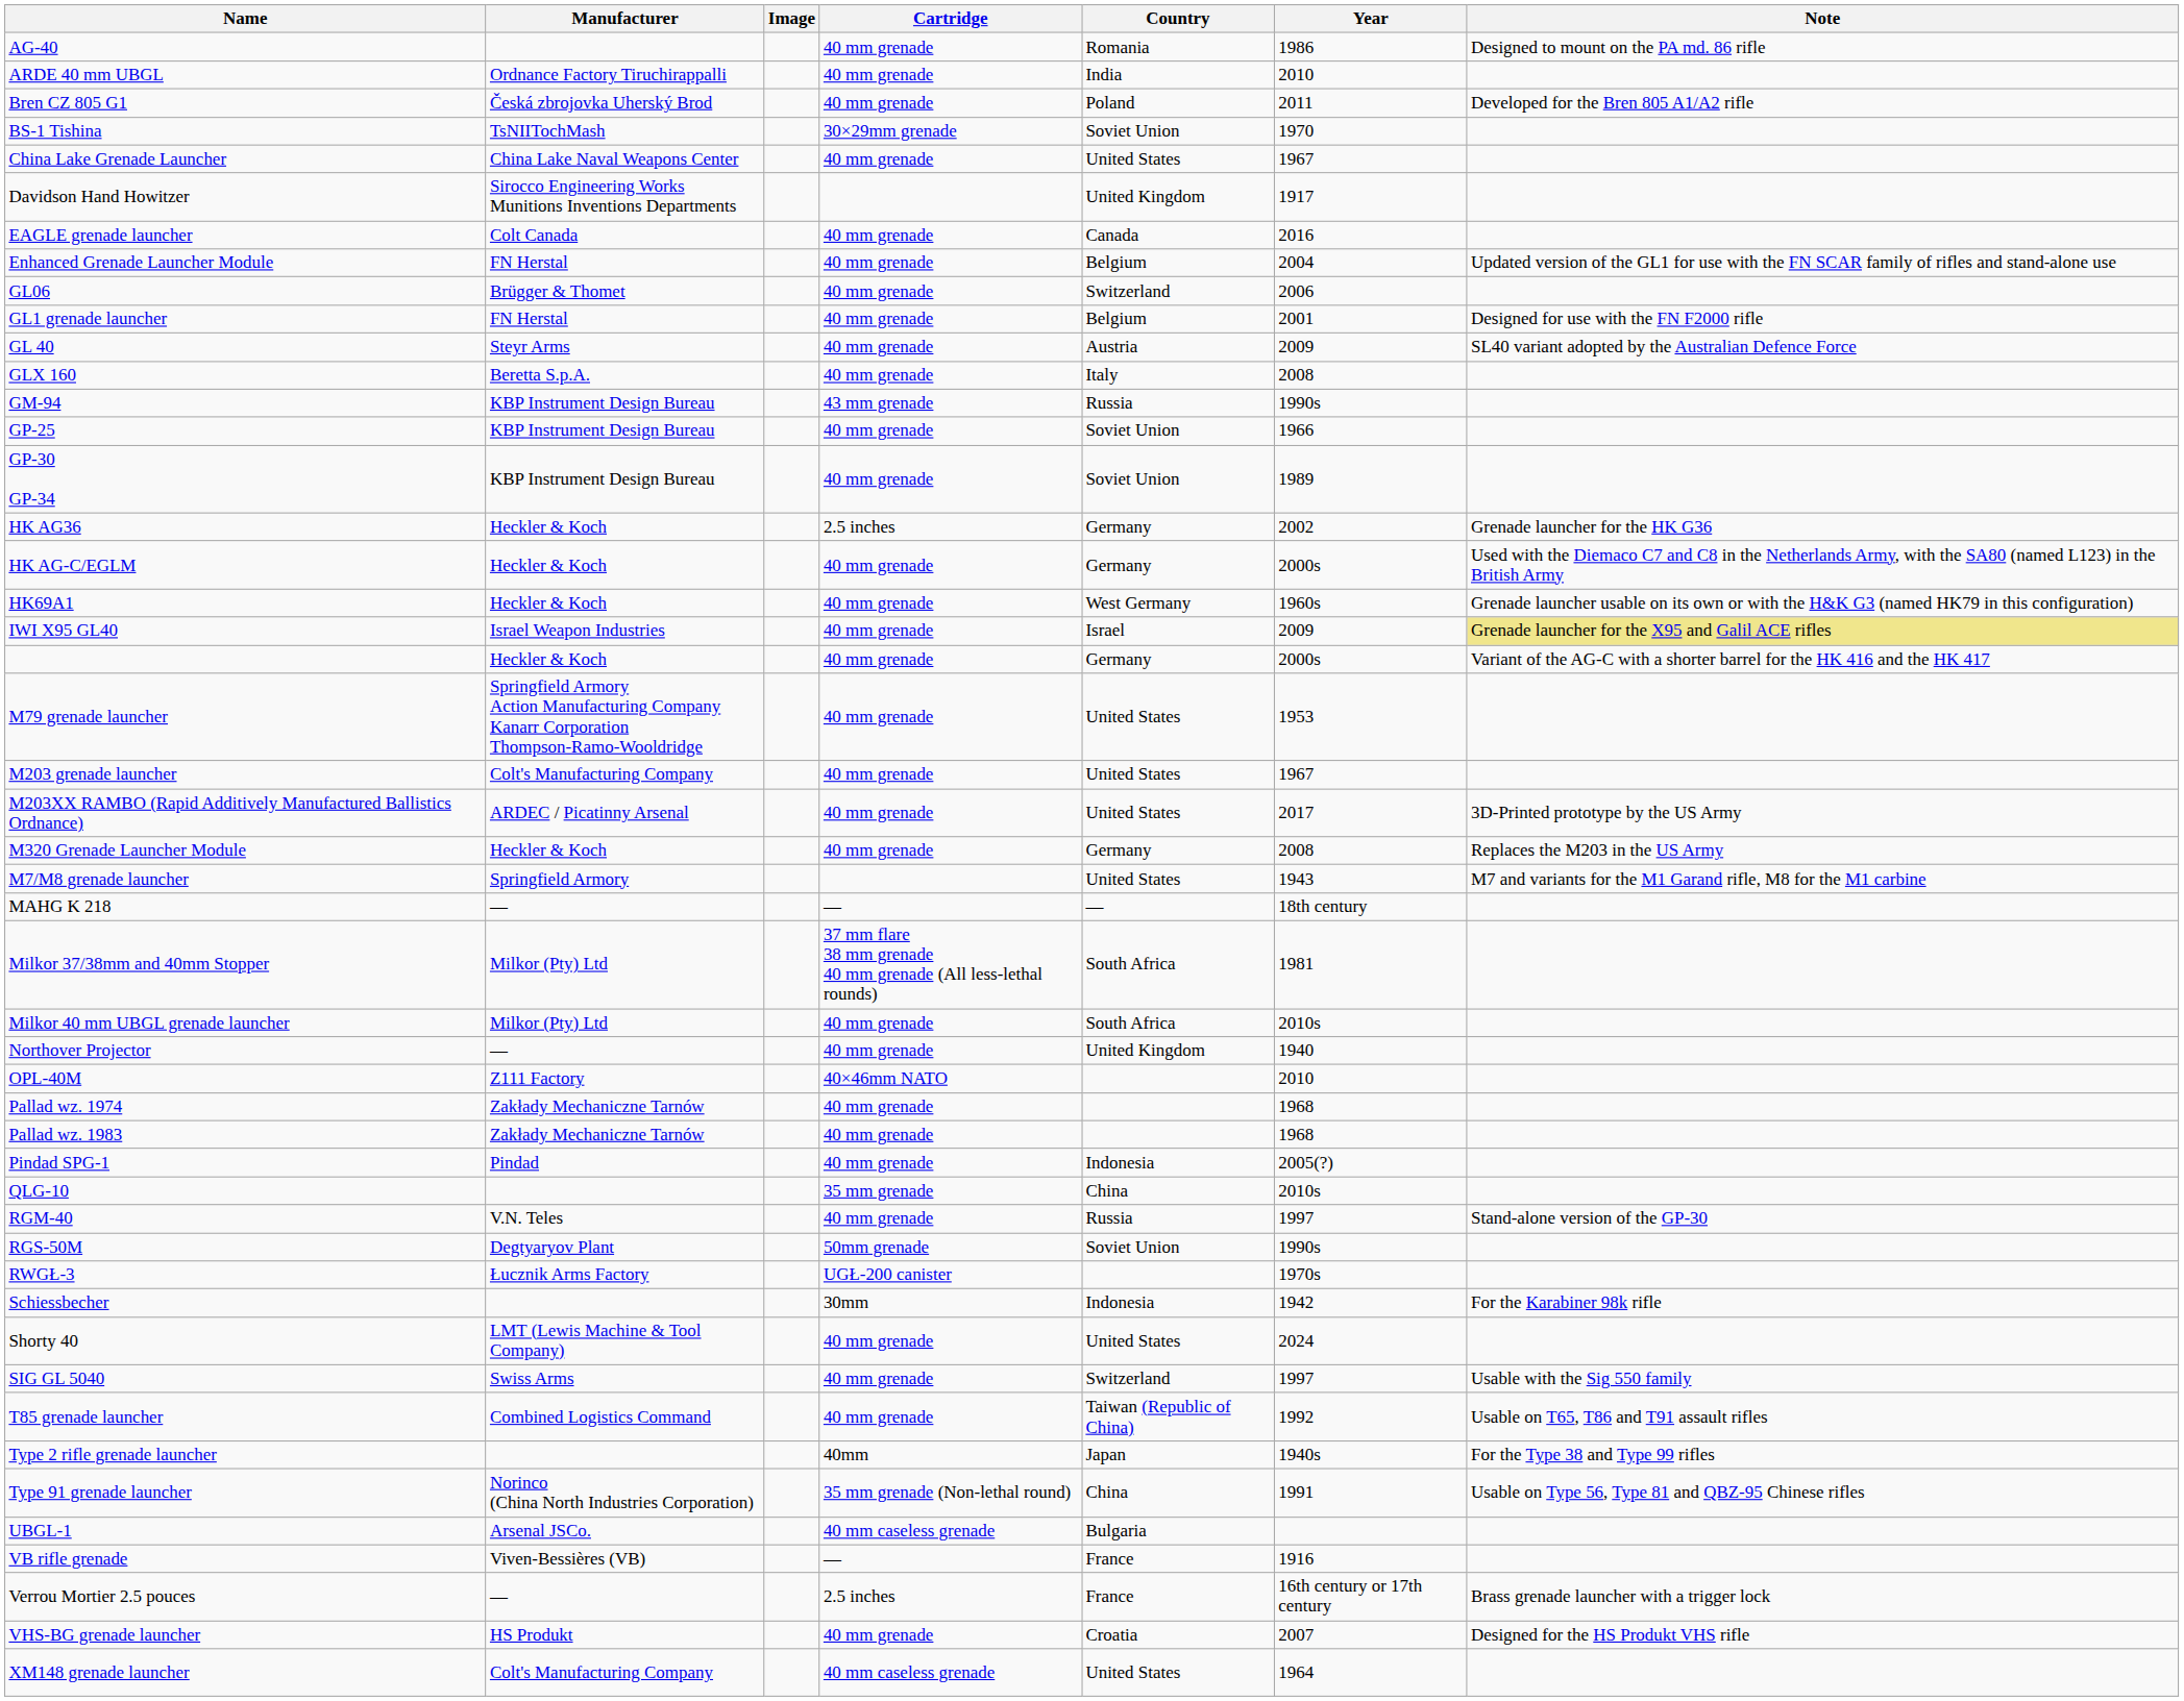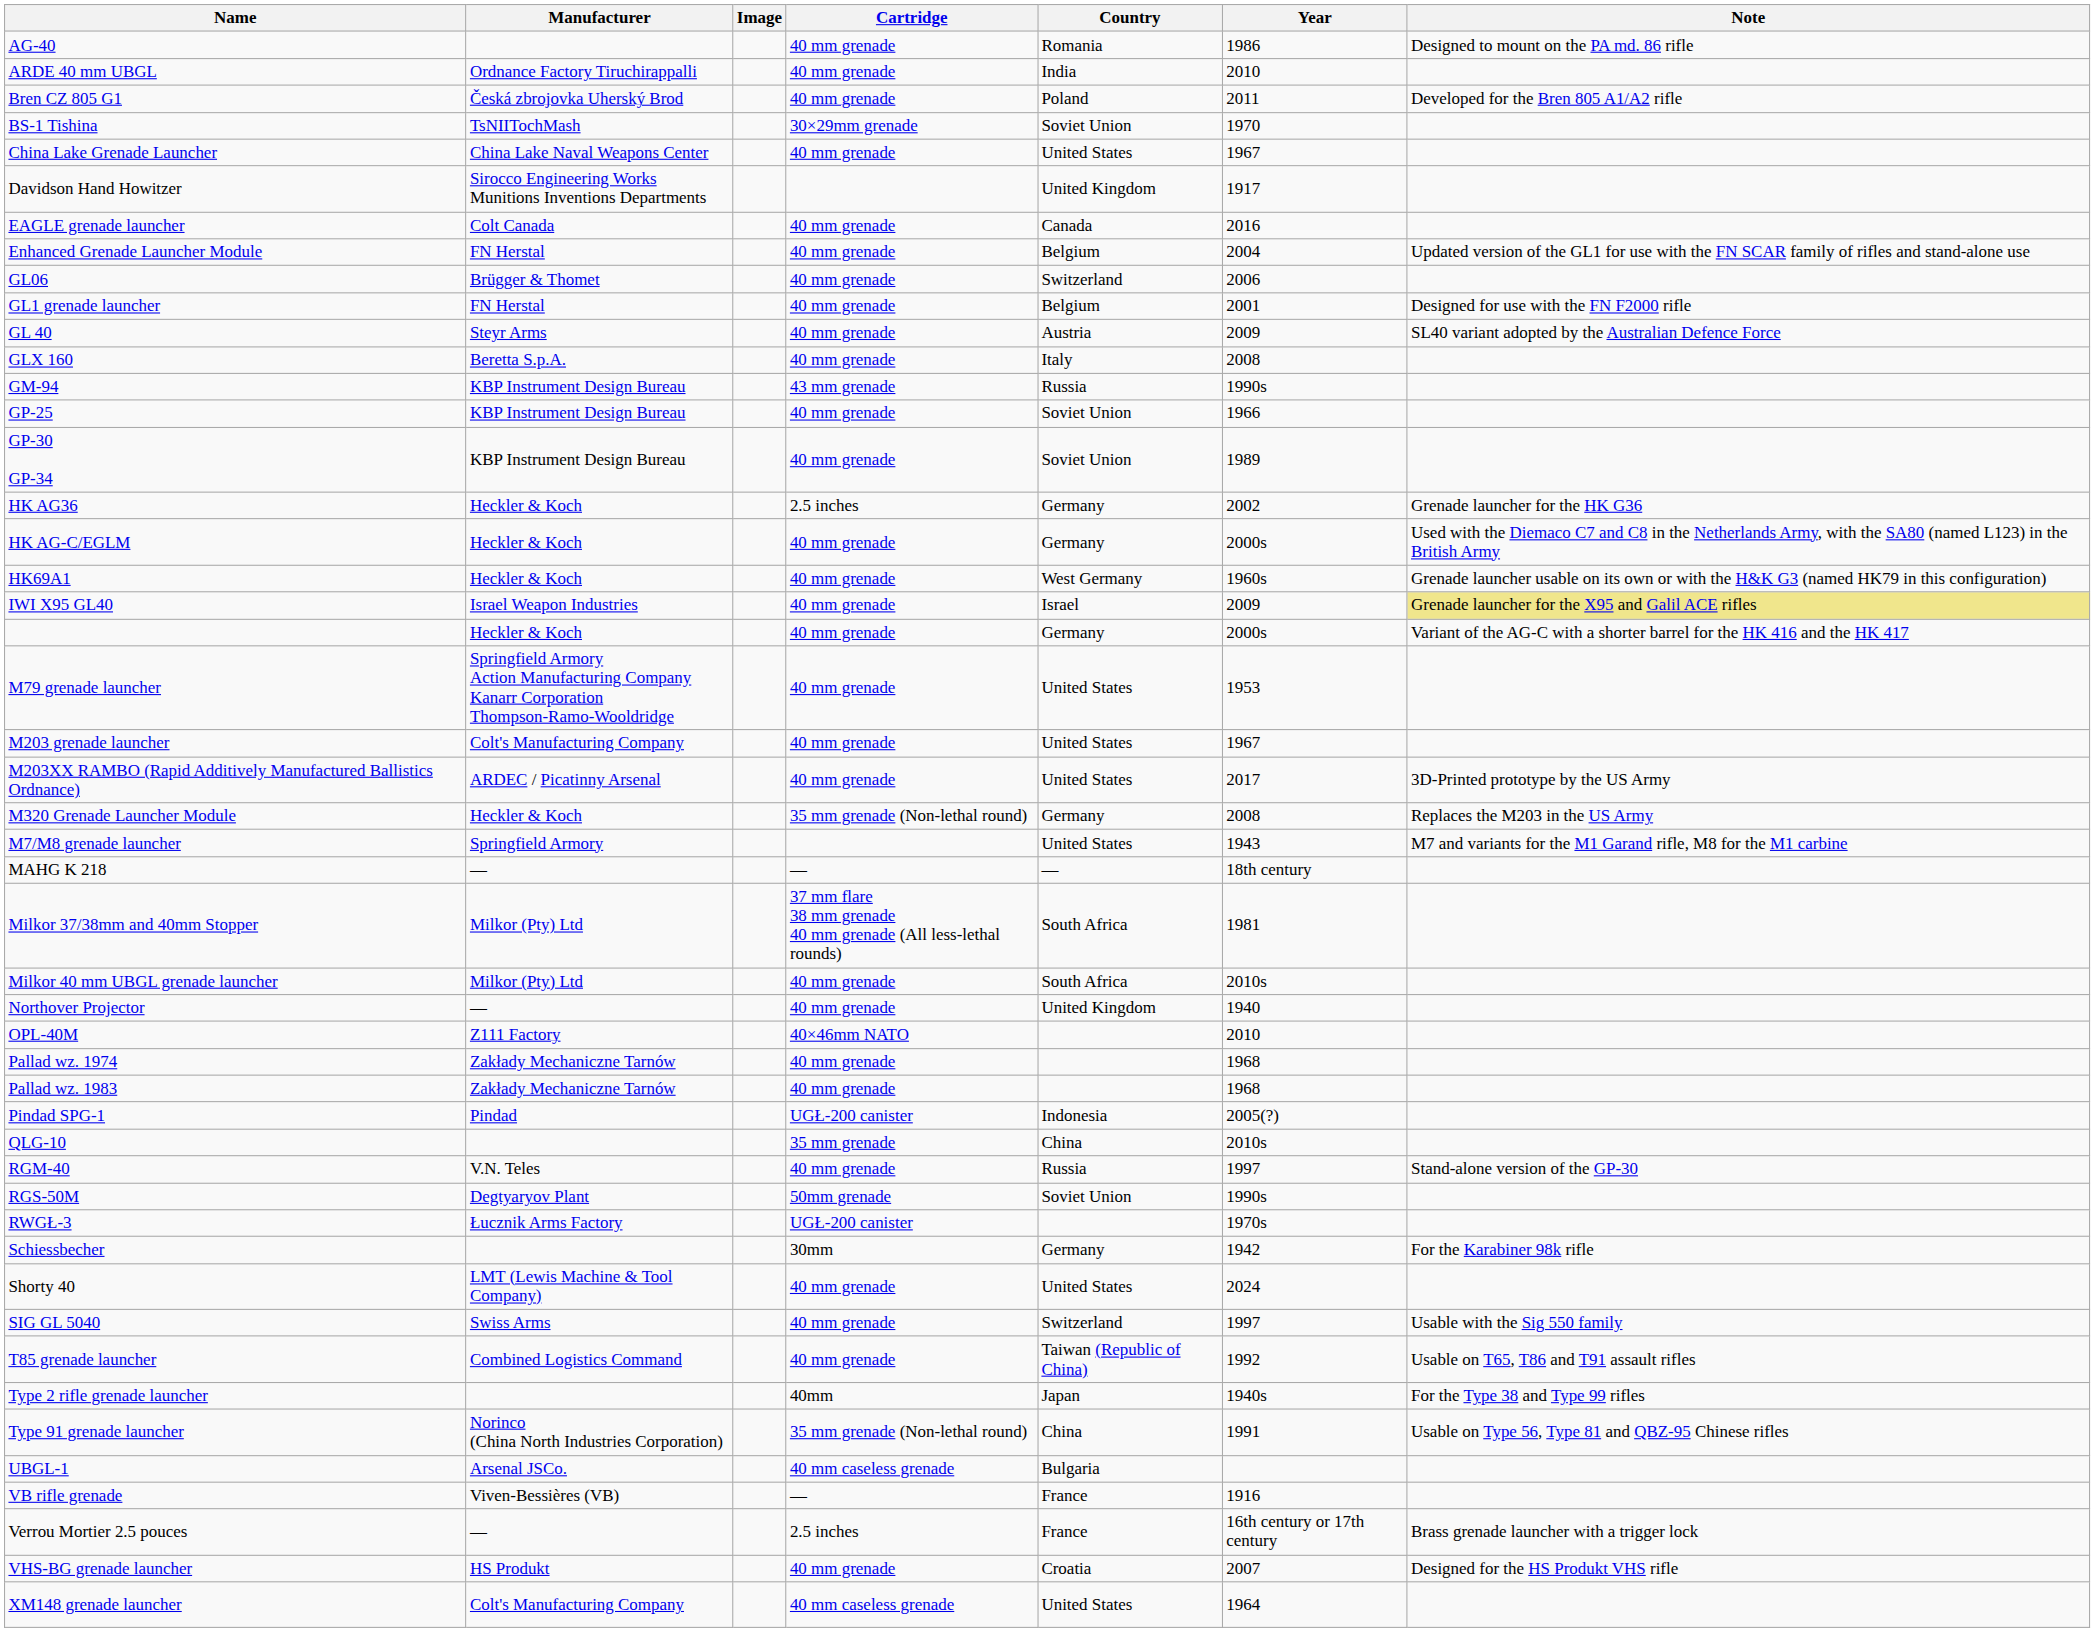M320 Grenade Launcher Module | Cartridge: 40 mm grenade -> 35 mm grenade (Non-lethal round)
Pindad SPG-1 | Cartridge: 40 mm grenade -> UGŁ-200 canister
Schiessbecher | Country: Indonesia -> Germany
